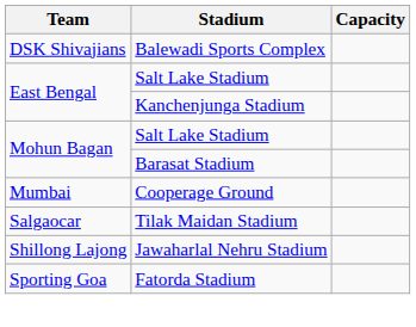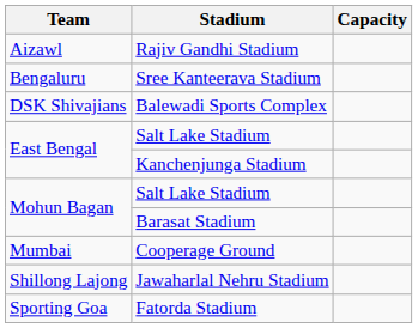+ row: Aizawl | Rajiv Gandhi Stadium
+ row: Bengaluru | Sree Kanteerava Stadium
- row: Salgaocar | Tilak Maidan Stadium
